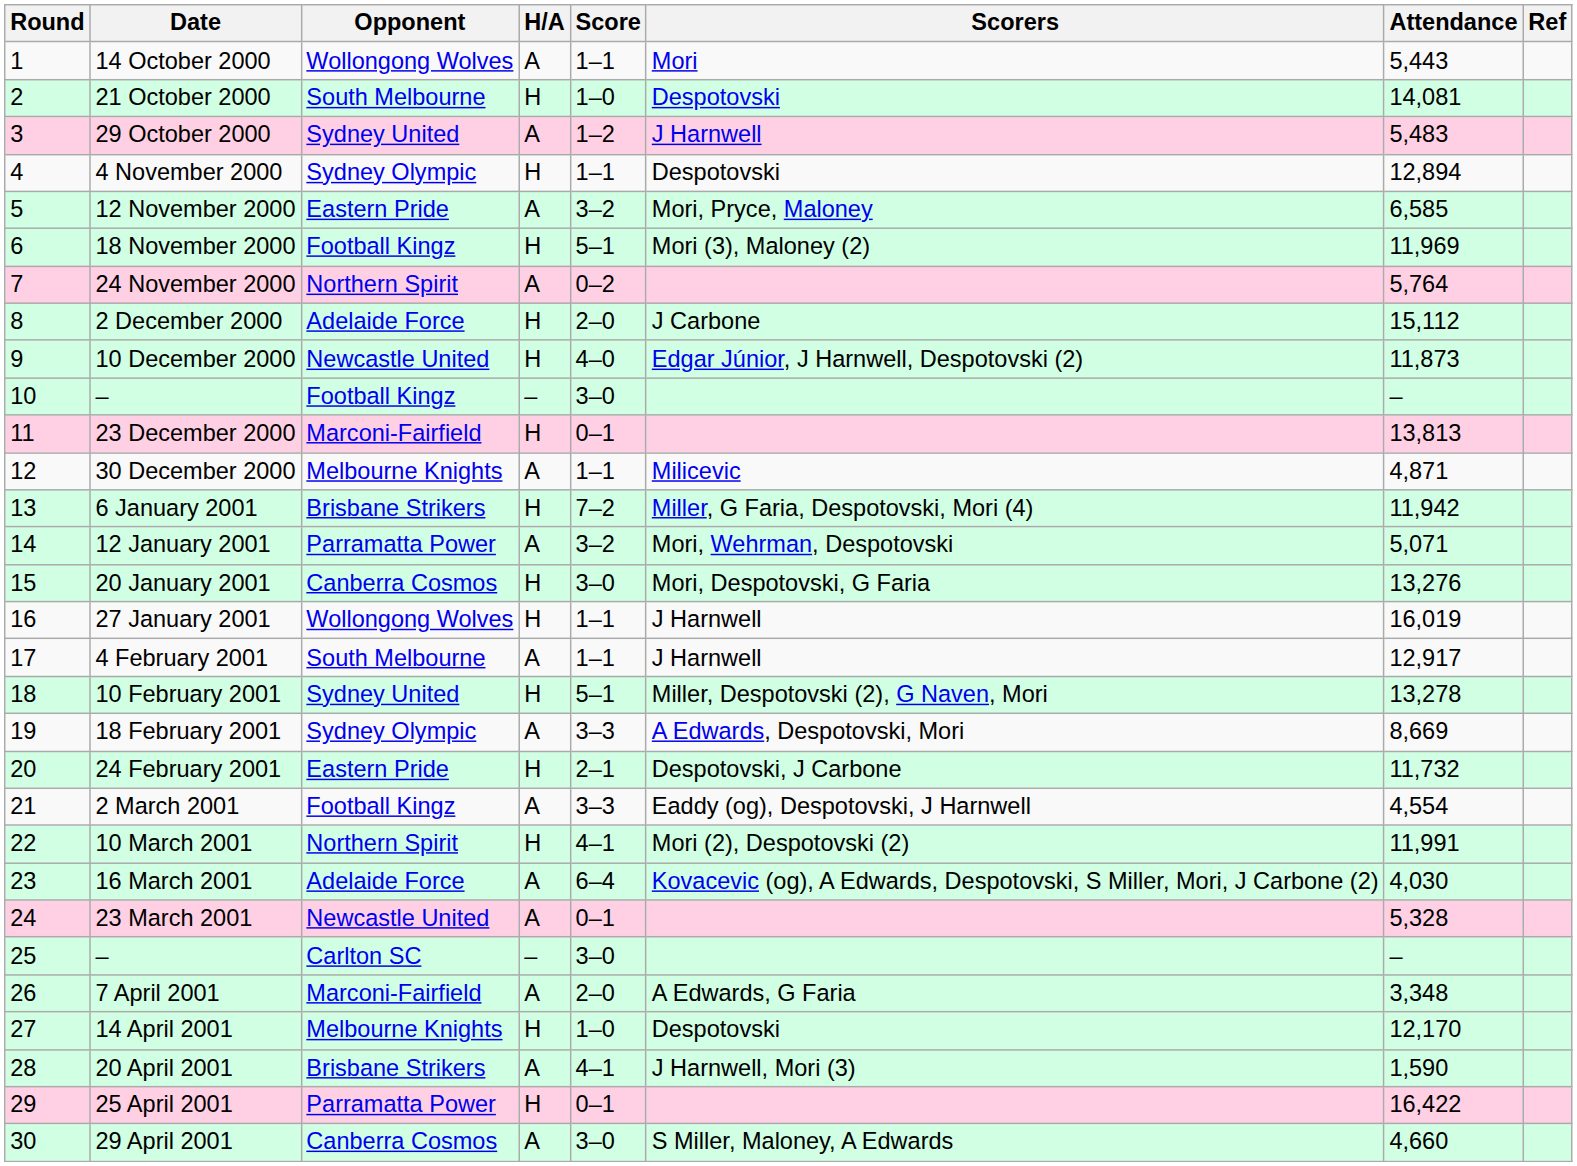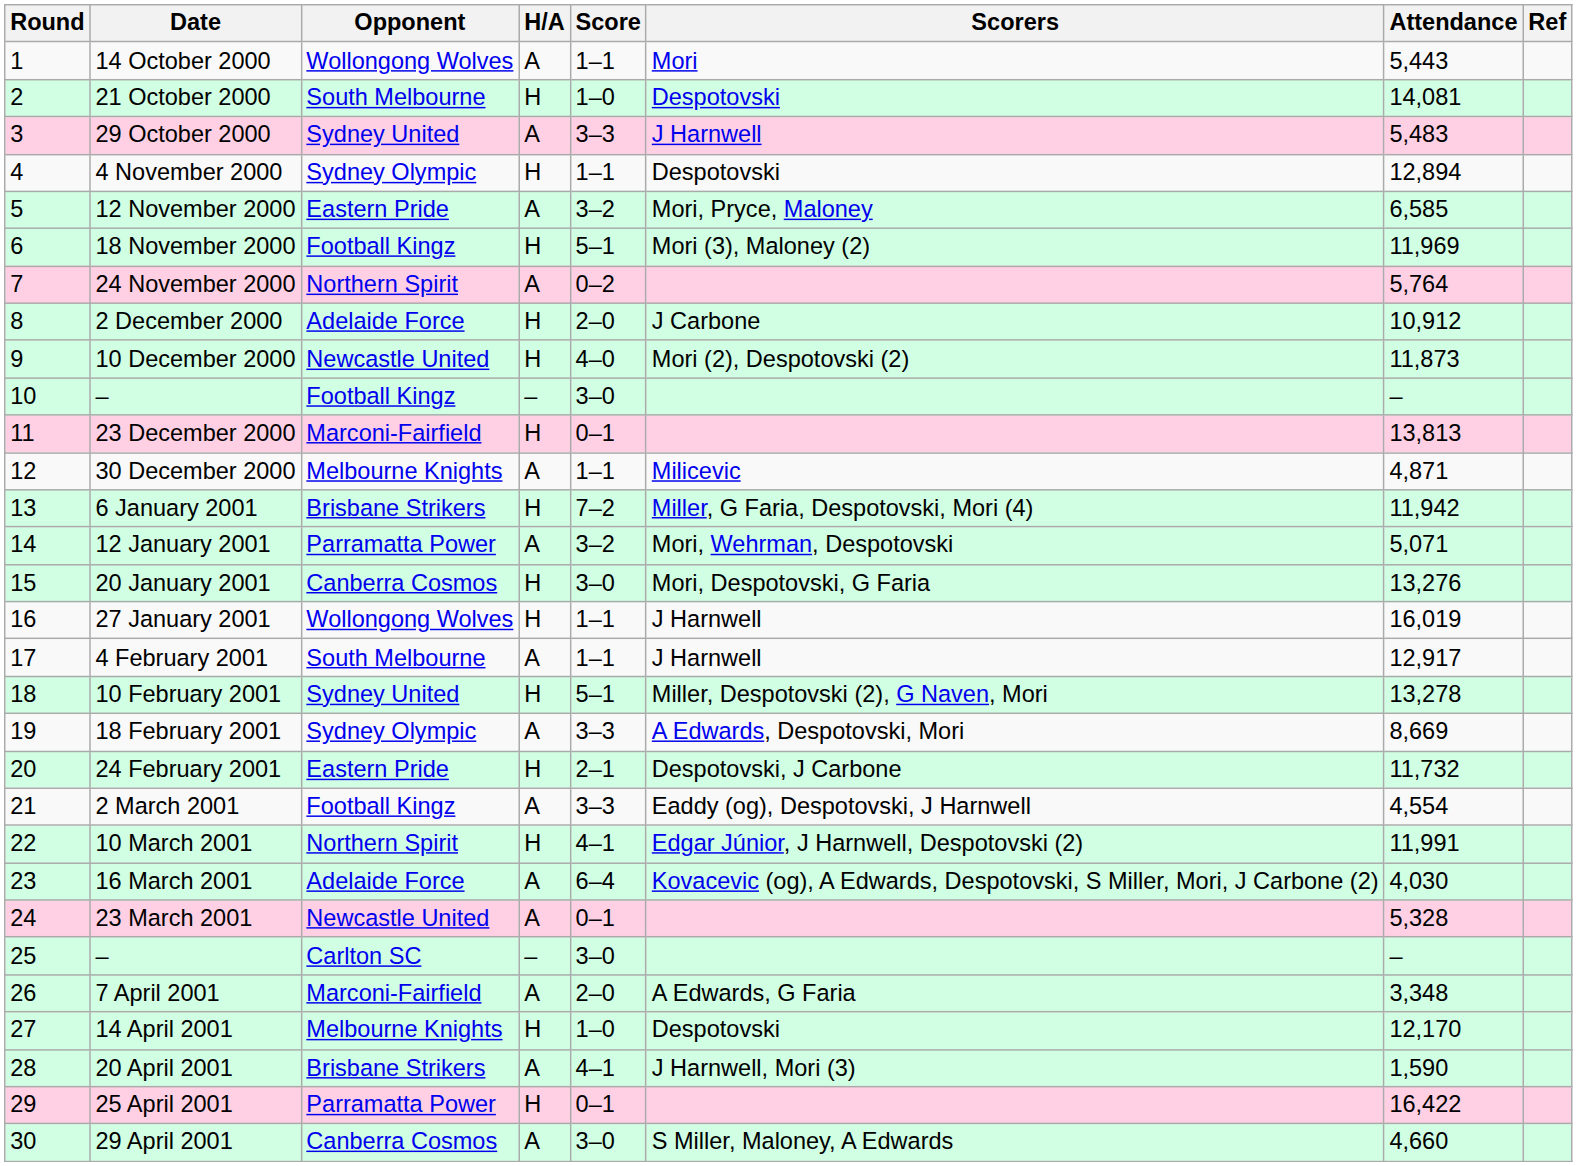29 October 2000 | Score: 1–2 -> 3–3
2 December 2000 | Attendance: 15,112 -> 10,912
10 December 2000 | Scorers: Edgar Júnior, J Harnwell, Despotovski (2) -> Mori (2), Despotovski (2)
10 March 2001 | Scorers: Mori (2), Despotovski (2) -> Edgar Júnior, J Harnwell, Despotovski (2)
